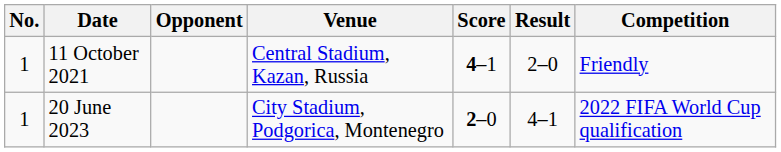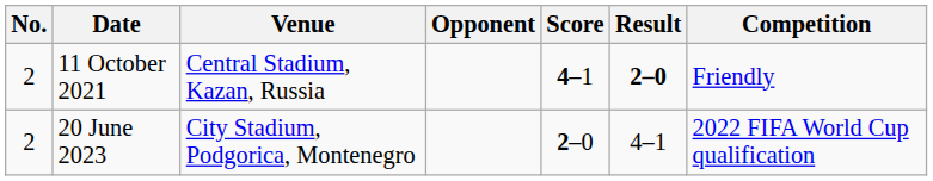columns swapped: Venue <-> Opponent
11 October 2021 | No.: 1 -> 2
11 October 2021 | Result: normal -> bold
20 June 2023 | No.: 1 -> 2
